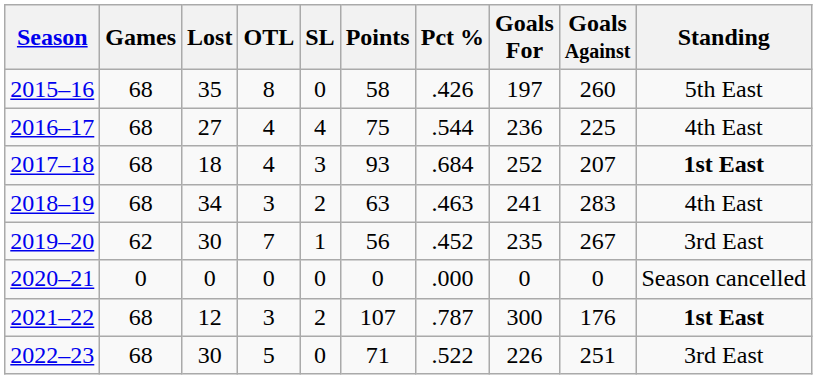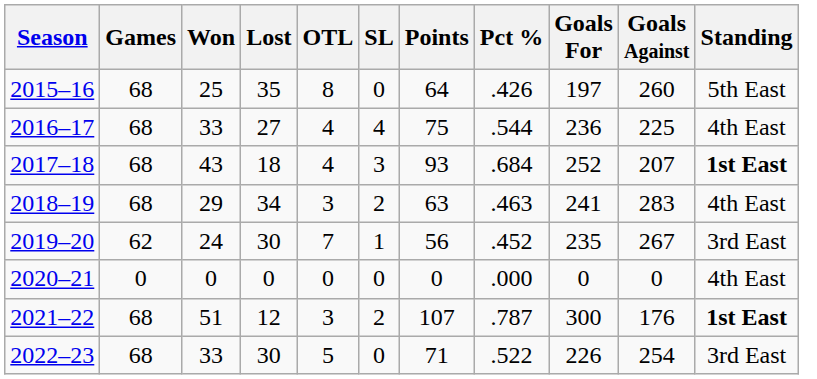+ column: Won | 25 | 33 | 43 | 29 | 24 | 0 | 51 | 33
2015–16 | Points: 58 -> 64
2020–21 | Standing: Season cancelled -> 4th East
2022–23 | Goals Against: 251 -> 254
